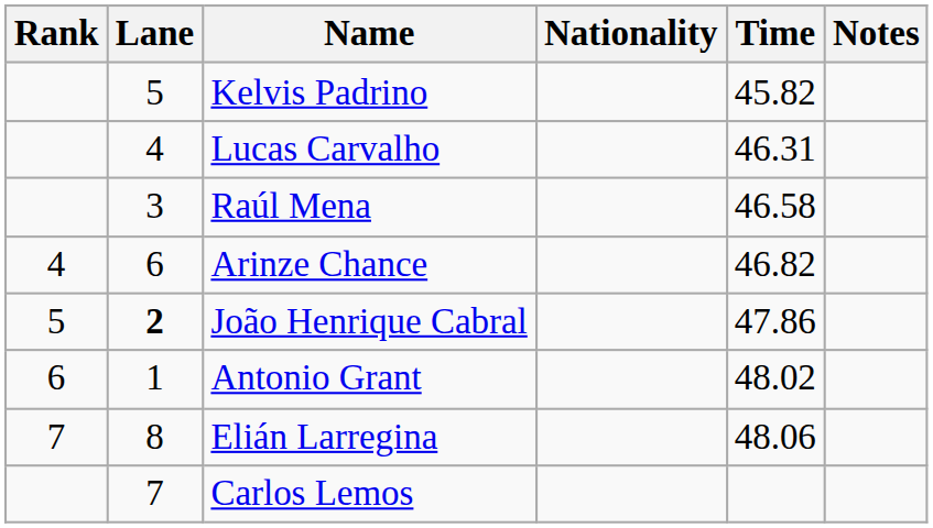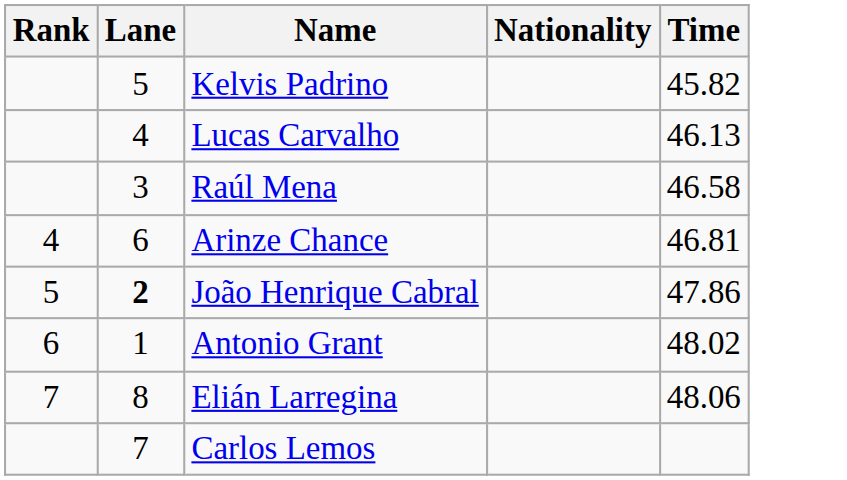- column: Notes
Lucas Carvalho | Time: 46.31 -> 46.13
Arinze Chance | Time: 46.82 -> 46.81
